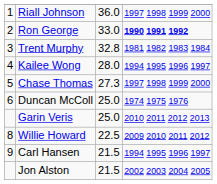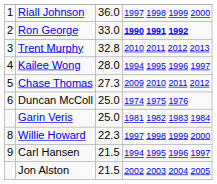Trent Murphy | column 4: 1981 1982 1983 1984 -> 2010 2011 2012 2013
Chase Thomas | column 4: 1997 1998 1999 2000 -> 2009 2010 2011 2012
Garin Veris | column 4: 2010 2011 2012 2013 -> 1981 1982 1983 1984
Willie Howard | column 3: 22.5 -> 22.3
Willie Howard | column 4: 2009 2010 2011 2012 -> 1997 1998 1999 2000
